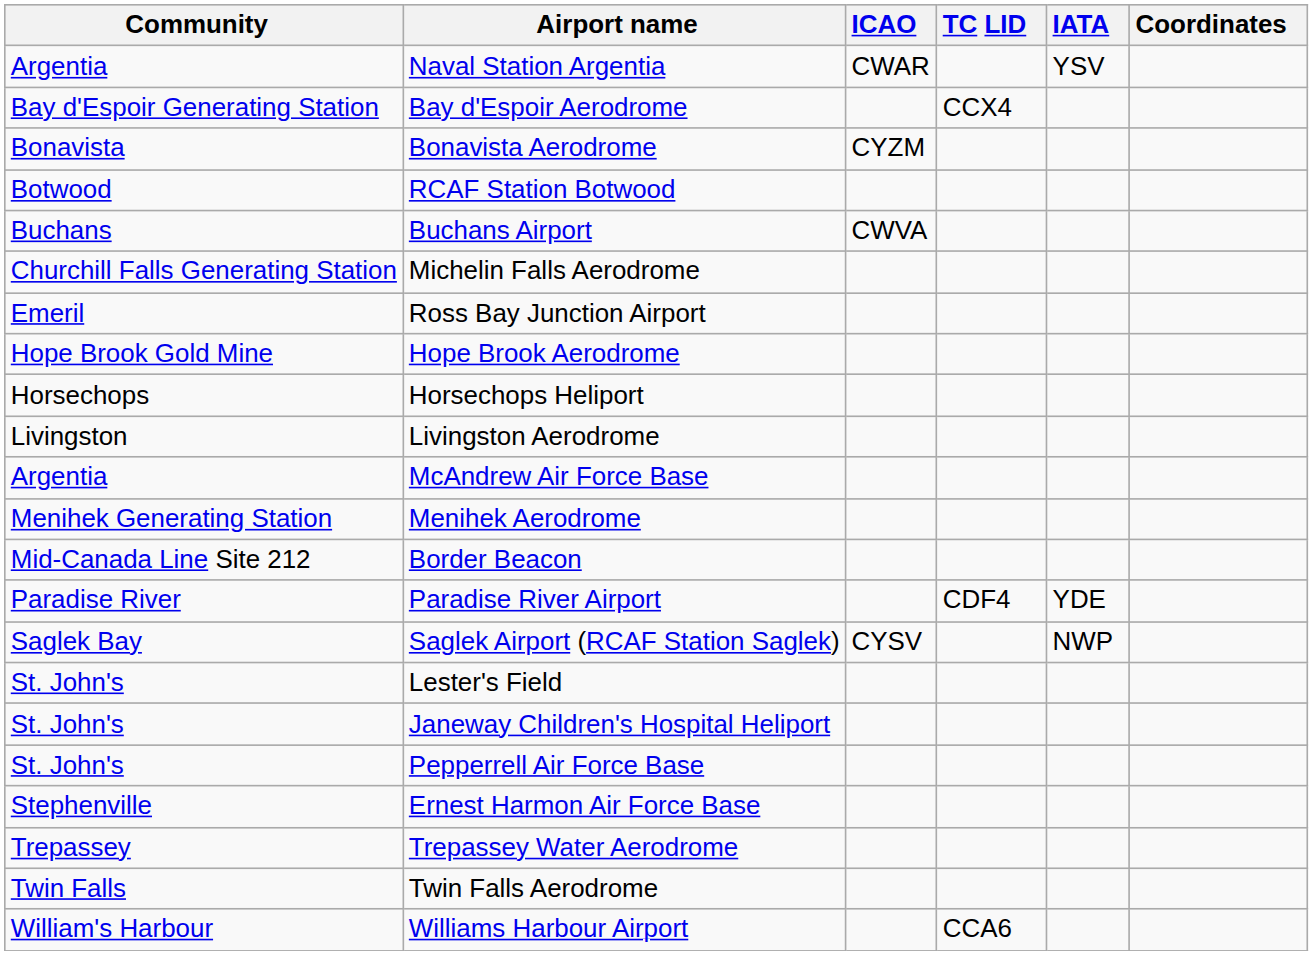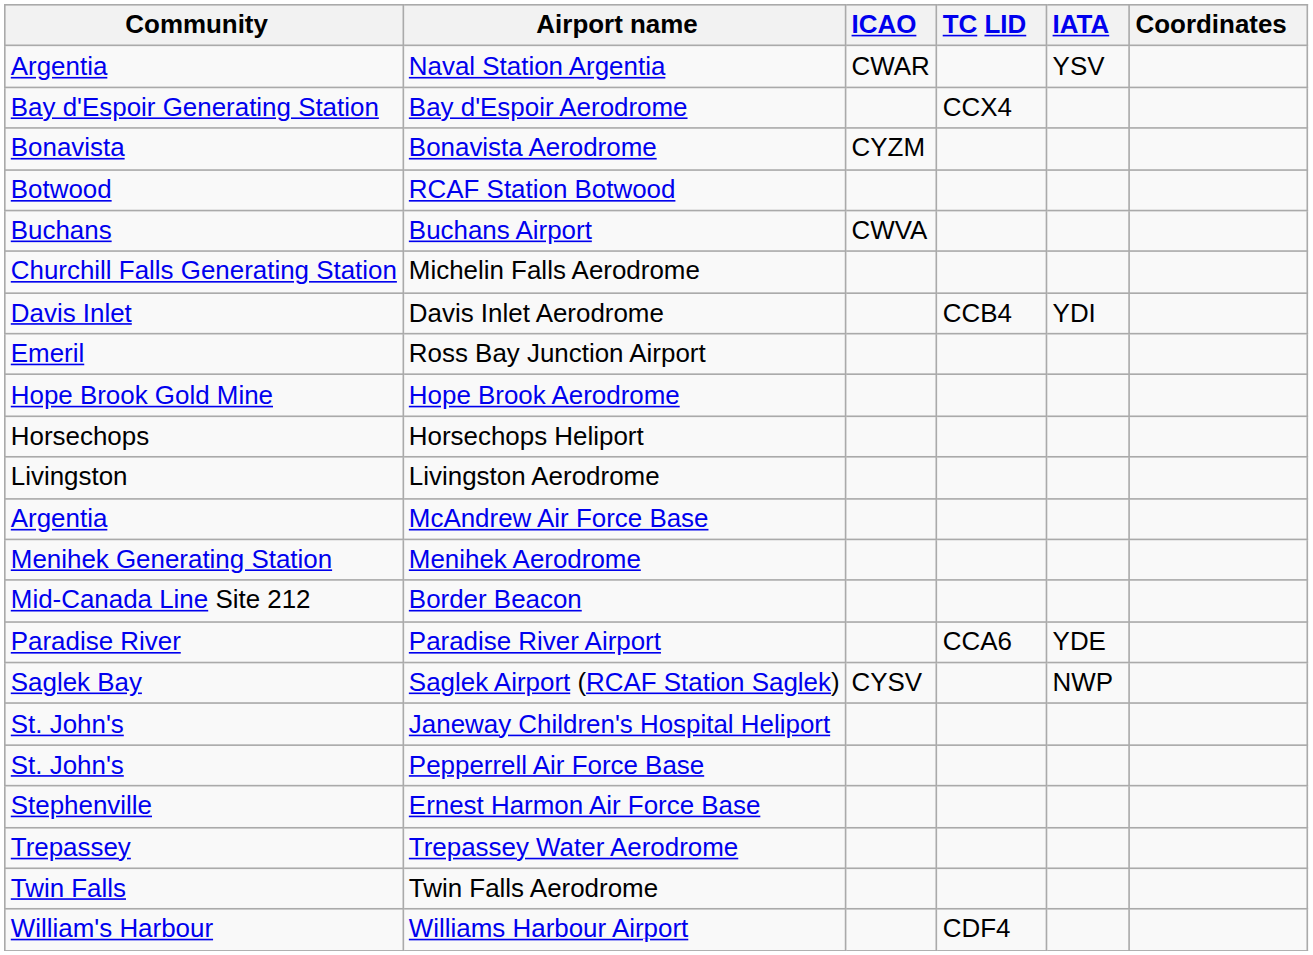+ row: Davis Inlet | Davis Inlet Aerodrome | CCB4 | YDI
Paradise River Airport | TC LID: CDF4 -> CCA6
- row: St. John's | Lester's Field
Williams Harbour Airport | TC LID: CCA6 -> CDF4
